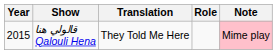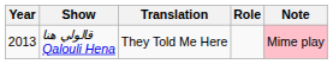قالولي هنا Qalouli Hena | Year: 2015 -> 2013
